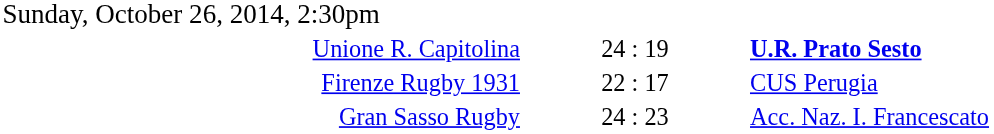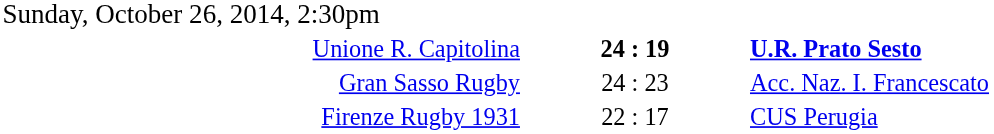Unione R. Capitolina | column 2: normal -> bold
rows swapped: Gran Sasso Rugby <-> Firenze Rugby 1931
